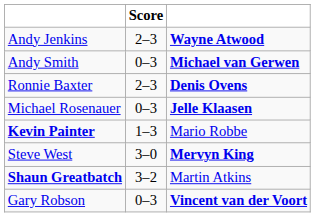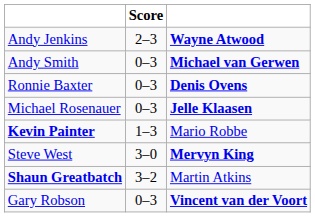Ronnie Baxter | Score: 2–3 -> 0–3
